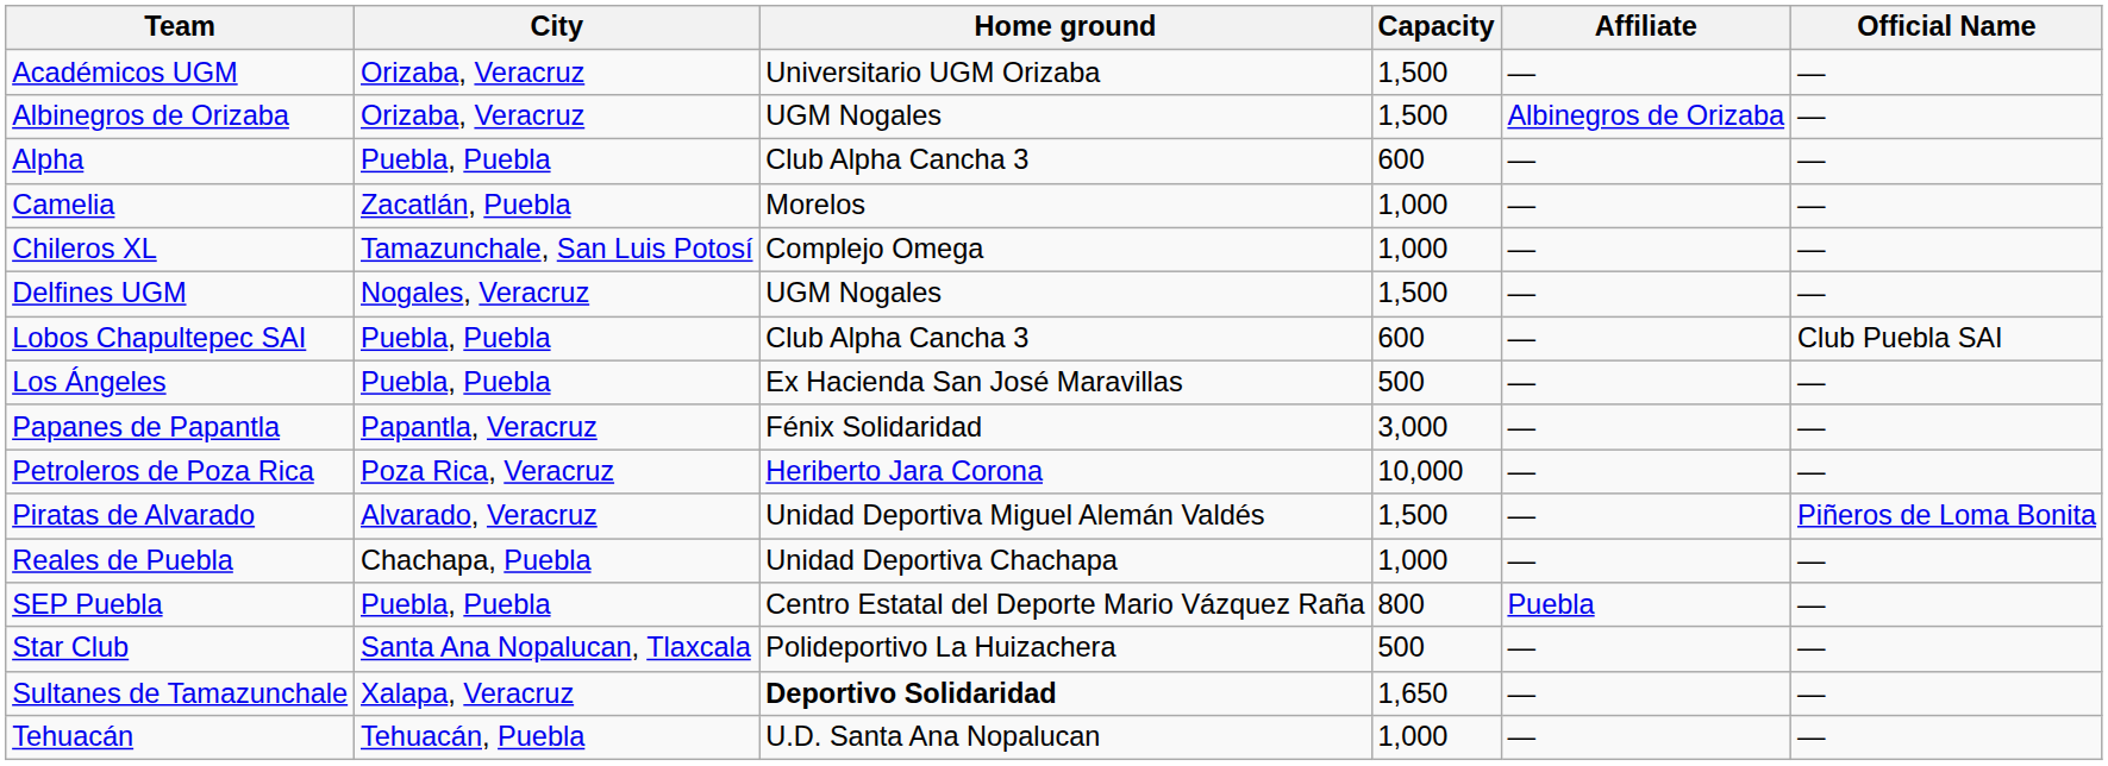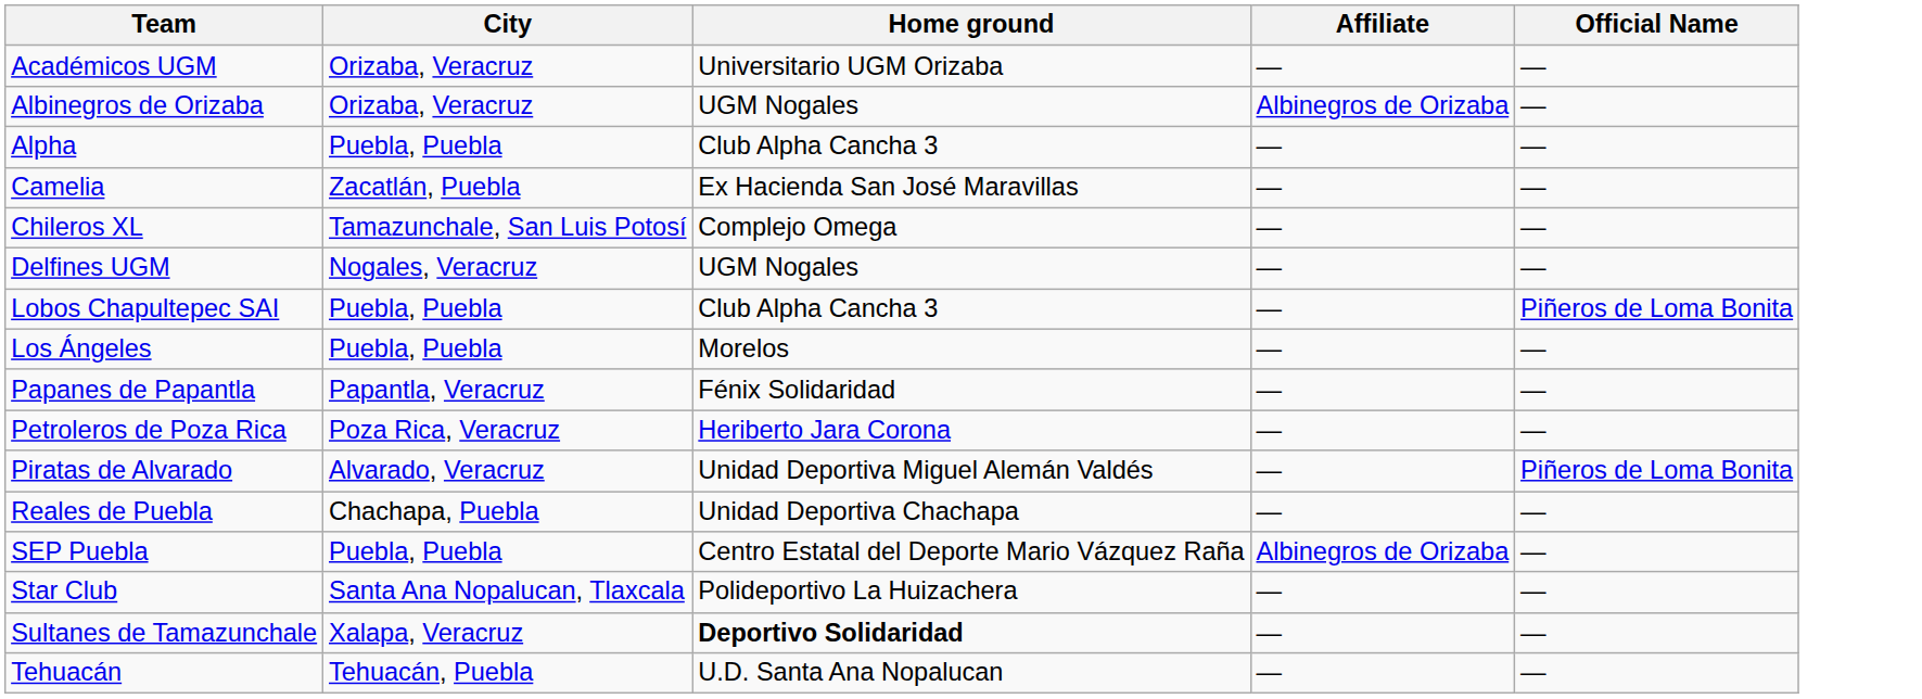- column: Capacity | 1,500 | 1,500 | 600 | 1,000 | 1,000 | 1,500 | 600 | 500 | 3,000 | 10,000 | 1,500 | 1,000 | 800 | 500 | 1,650 | 1,000
Camelia | Home ground: Morelos -> Ex Hacienda San José Maravillas
Lobos Chapultepec SAI | Official Name: Club Puebla SAI -> Piñeros de Loma Bonita
Los Ángeles | Home ground: Ex Hacienda San José Maravillas -> Morelos
SEP Puebla | Affiliate: Puebla -> Albinegros de Orizaba
